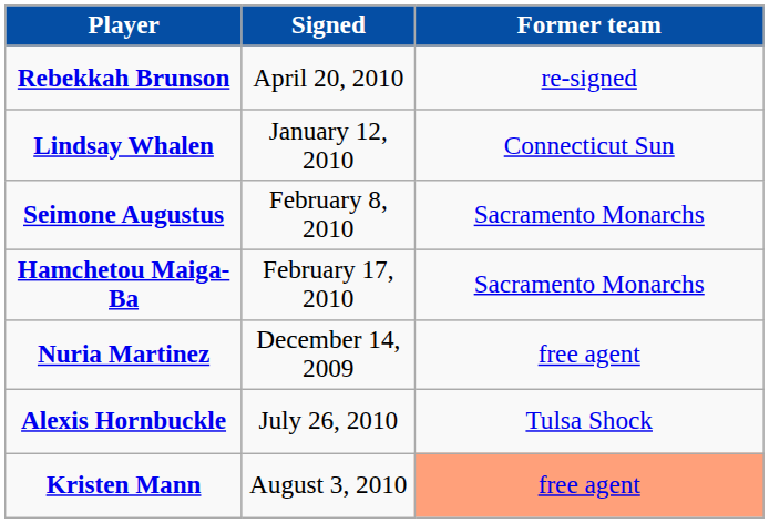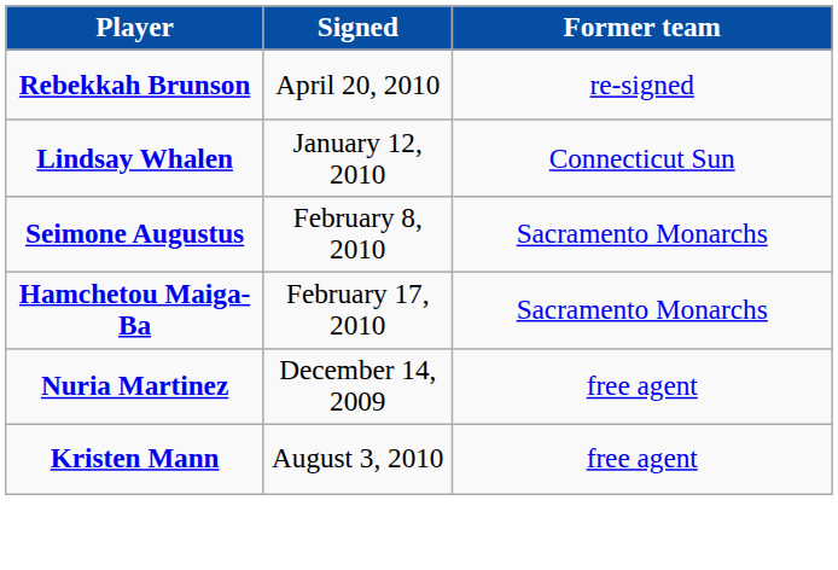- row: Alexis Hornbuckle | July 26, 2010 | Tulsa Shock
Kristen Mann | Former team: lightsalmon background -> no background
